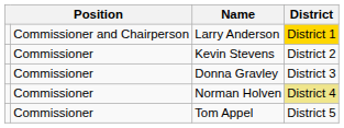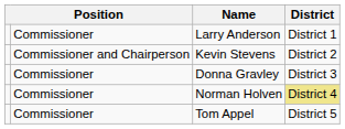Larry Anderson | column 2: Commissioner and Chairperson -> Commissioner
Larry Anderson | District: gold background -> no background
Kevin Stevens | column 2: Commissioner -> Commissioner and Chairperson
